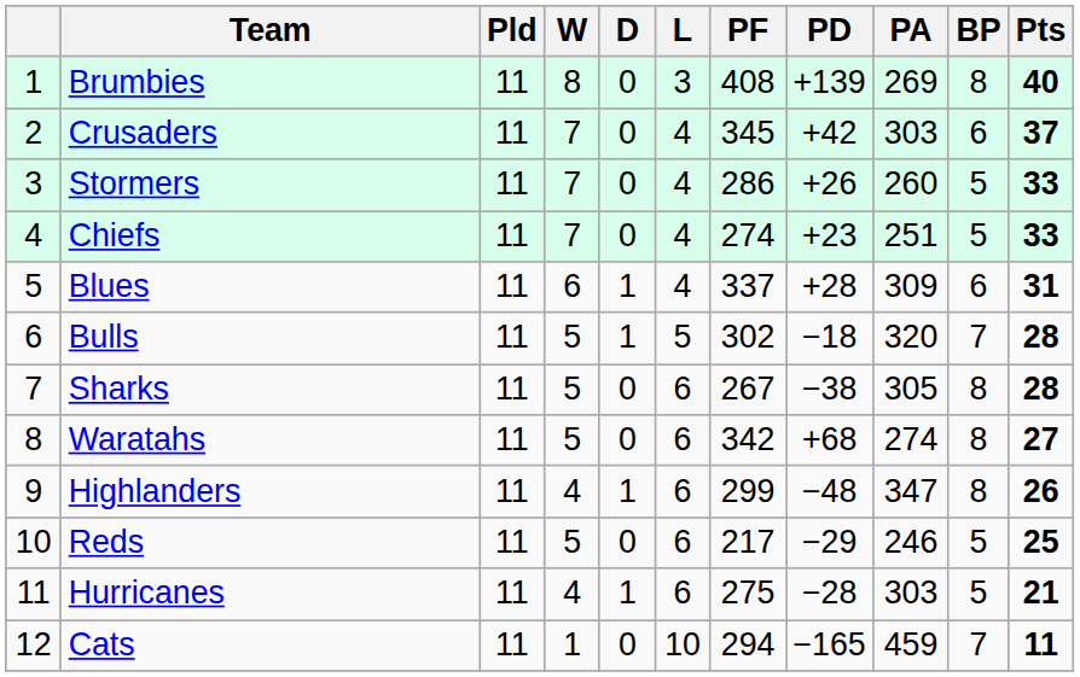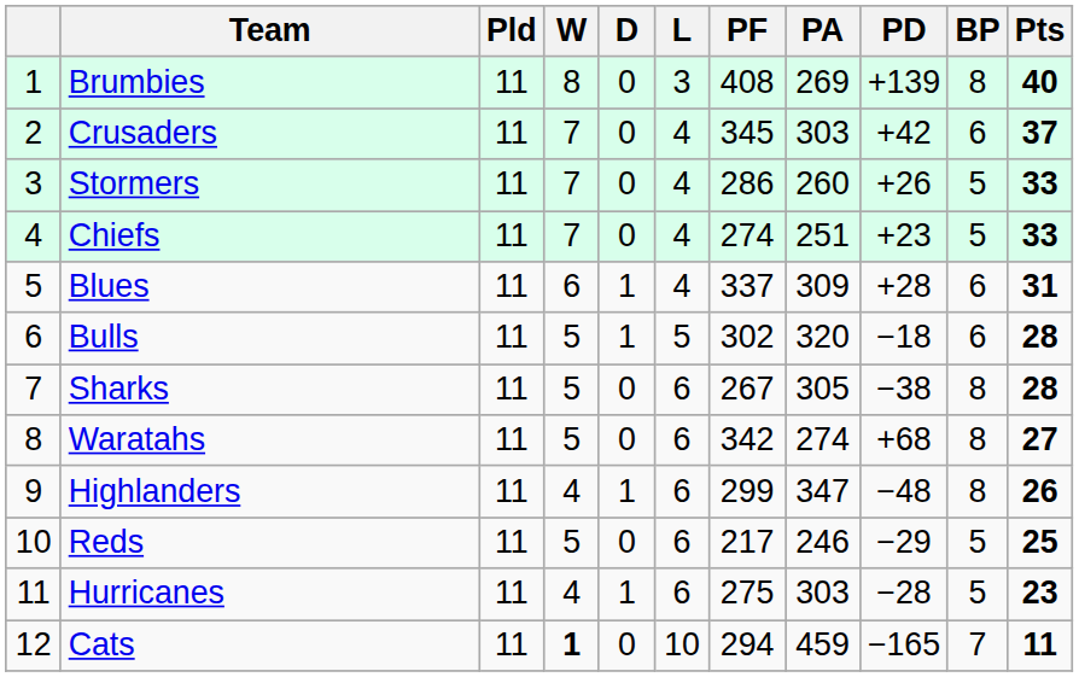columns swapped: PA <-> PD
Bulls | BP: 7 -> 6
Hurricanes | Pts: 21 -> 23
Cats | W: normal -> bold
